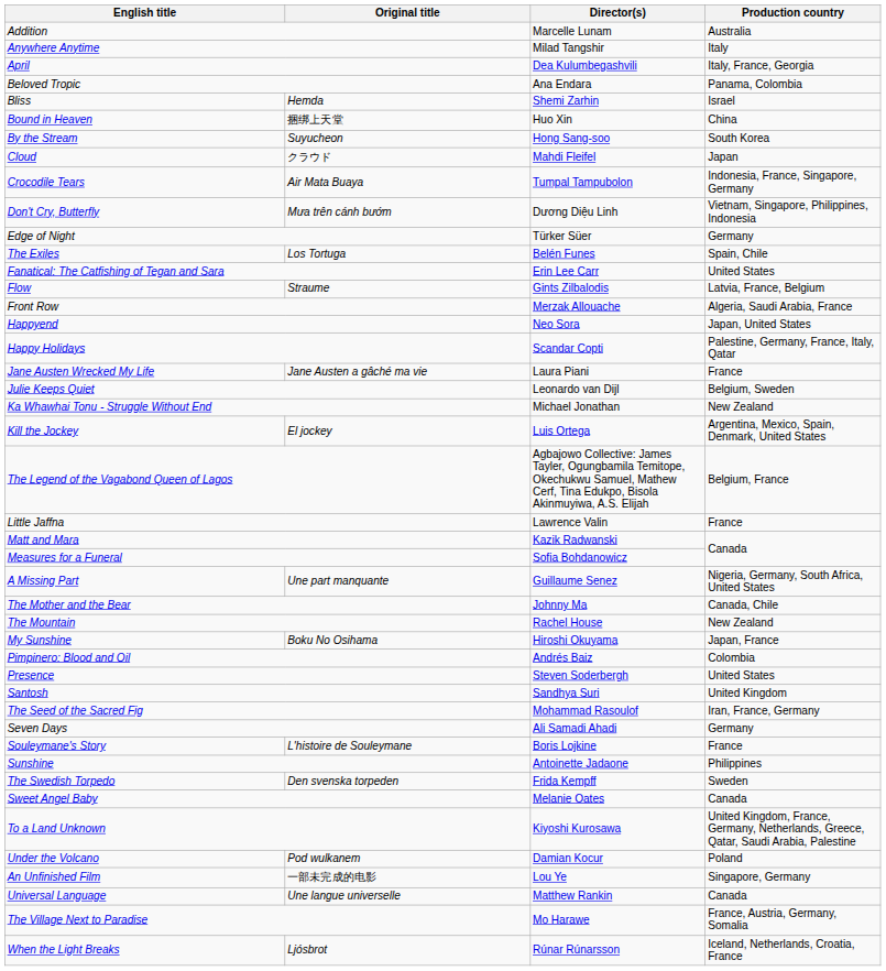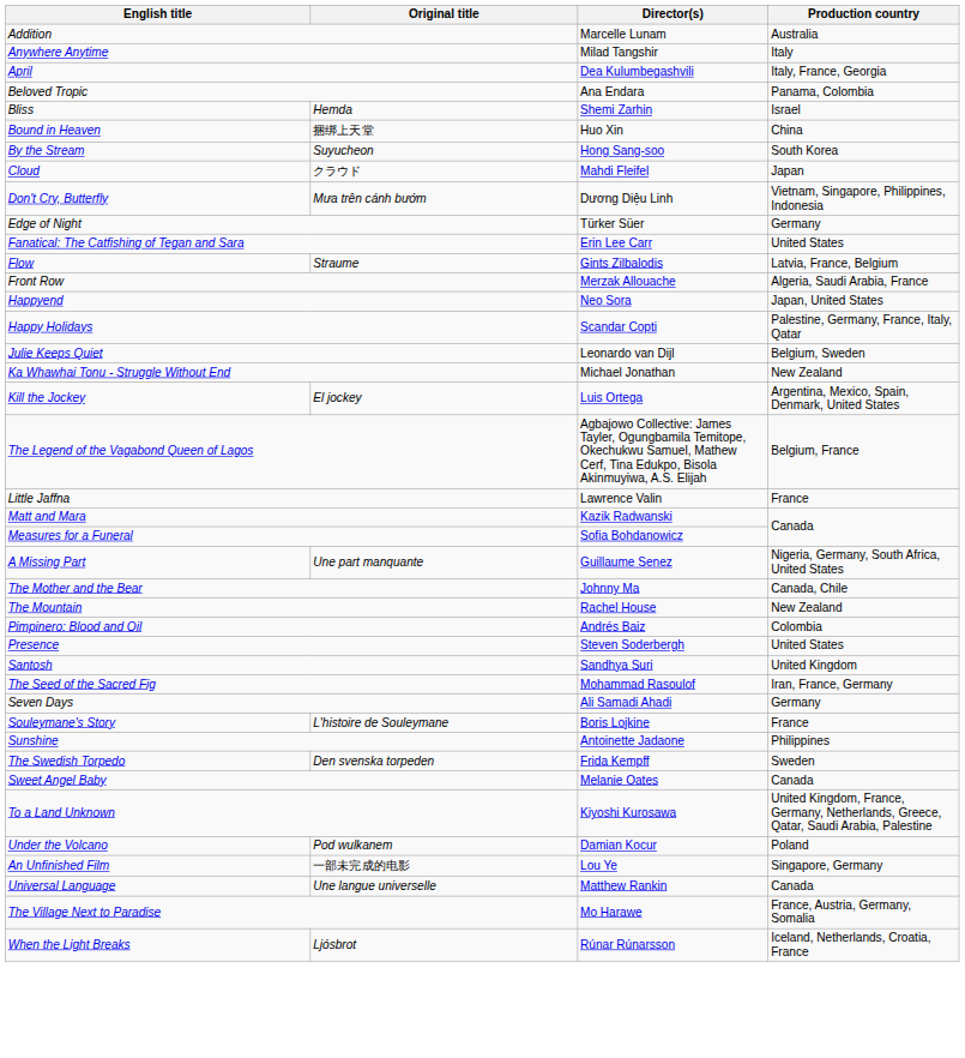- row: Crocodile Tears | Air Mata Buaya | Tumpal Tampubolon | Indonesia, France, Singapore, Germany
- row: The Exiles | Los Tortuga | Belén Funes | Spain, Chile
- row: Jane Austen Wrecked My Life | Jane Austen a gâché ma vie | Laura Piani | France
- row: My Sunshine | Boku No Osihama | Hiroshi Okuyama | Japan, France
